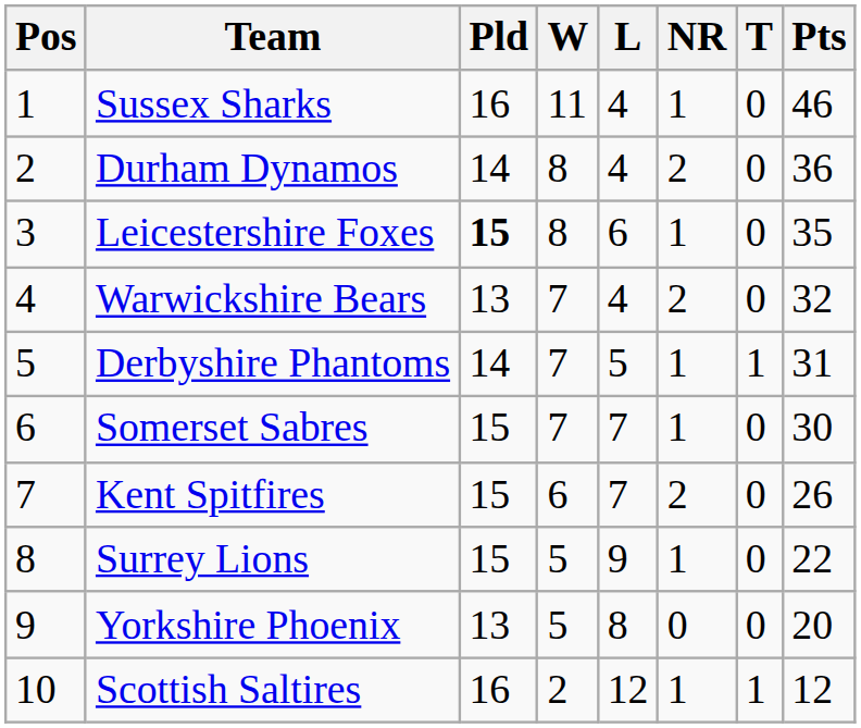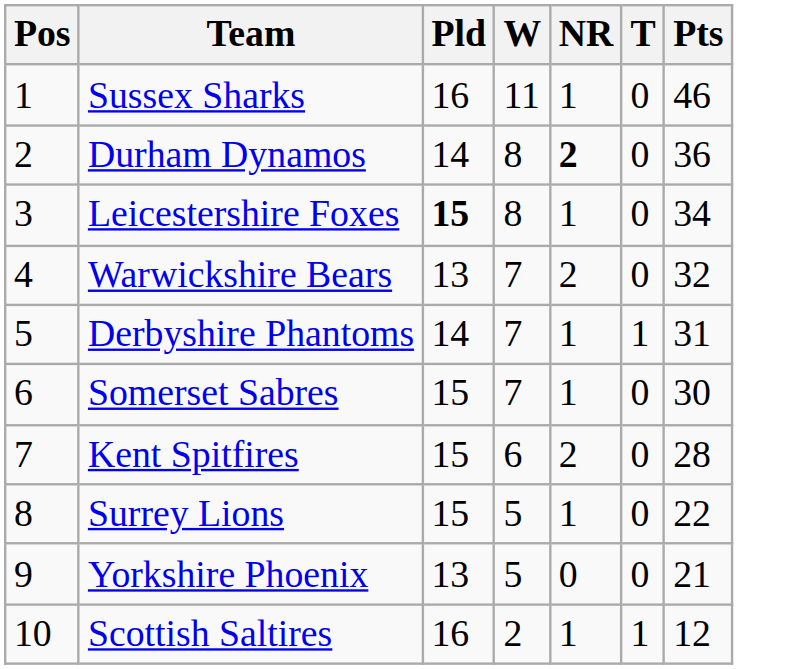- column: L | 4 | 4 | 6 | 4 | 5 | 7 | 7 | 9 | 8 | 12
Durham Dynamos | NR: normal -> bold
Leicestershire Foxes | Pts: 35 -> 34
Kent Spitfires | Pts: 26 -> 28
Yorkshire Phoenix | Pts: 20 -> 21
